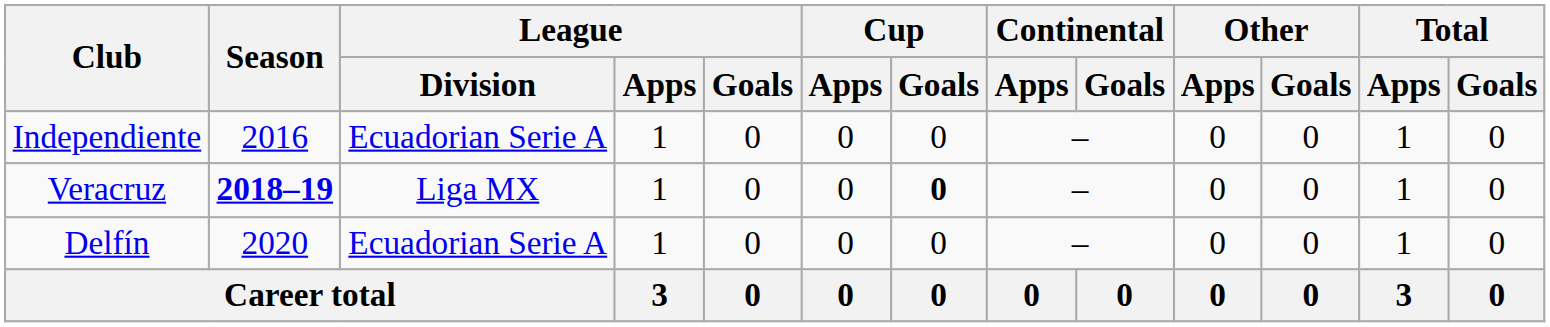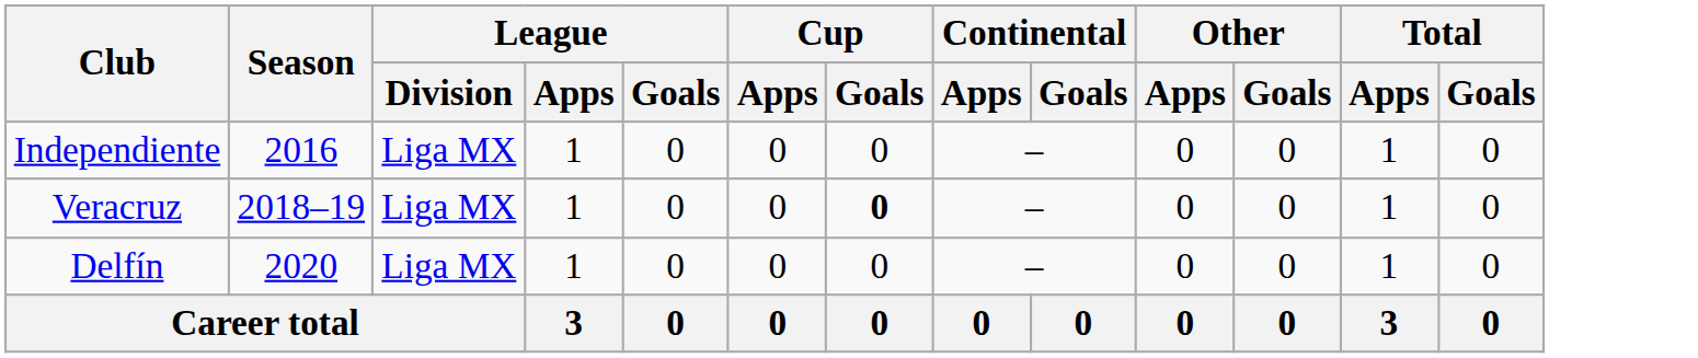Independiente | League / Division: Ecuadorian Serie A -> Liga MX
Veracruz | Season: bold -> normal
Delfín | League / Division: Ecuadorian Serie A -> Liga MX
